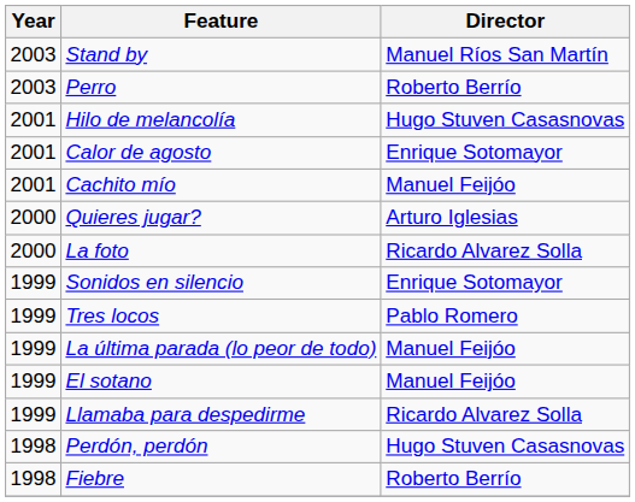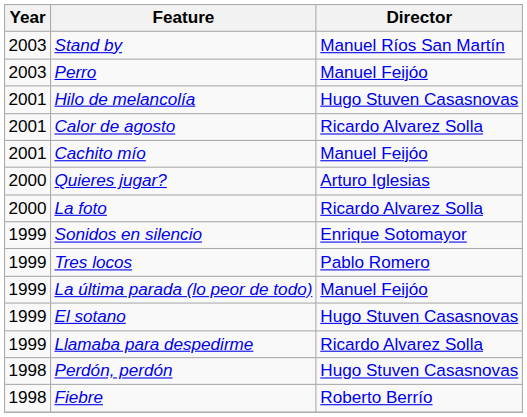Perro | Director: Roberto Berrío -> Manuel Feijóo
Calor de agosto | Director: Enrique Sotomayor -> Ricardo Alvarez Solla
El sotano | Director: Manuel Feijóo -> Hugo Stuven Casasnovas
